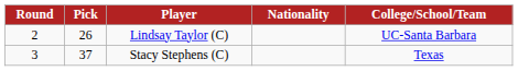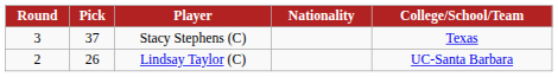rows swapped: Lindsay Taylor (C) <-> Stacy Stephens (C)
